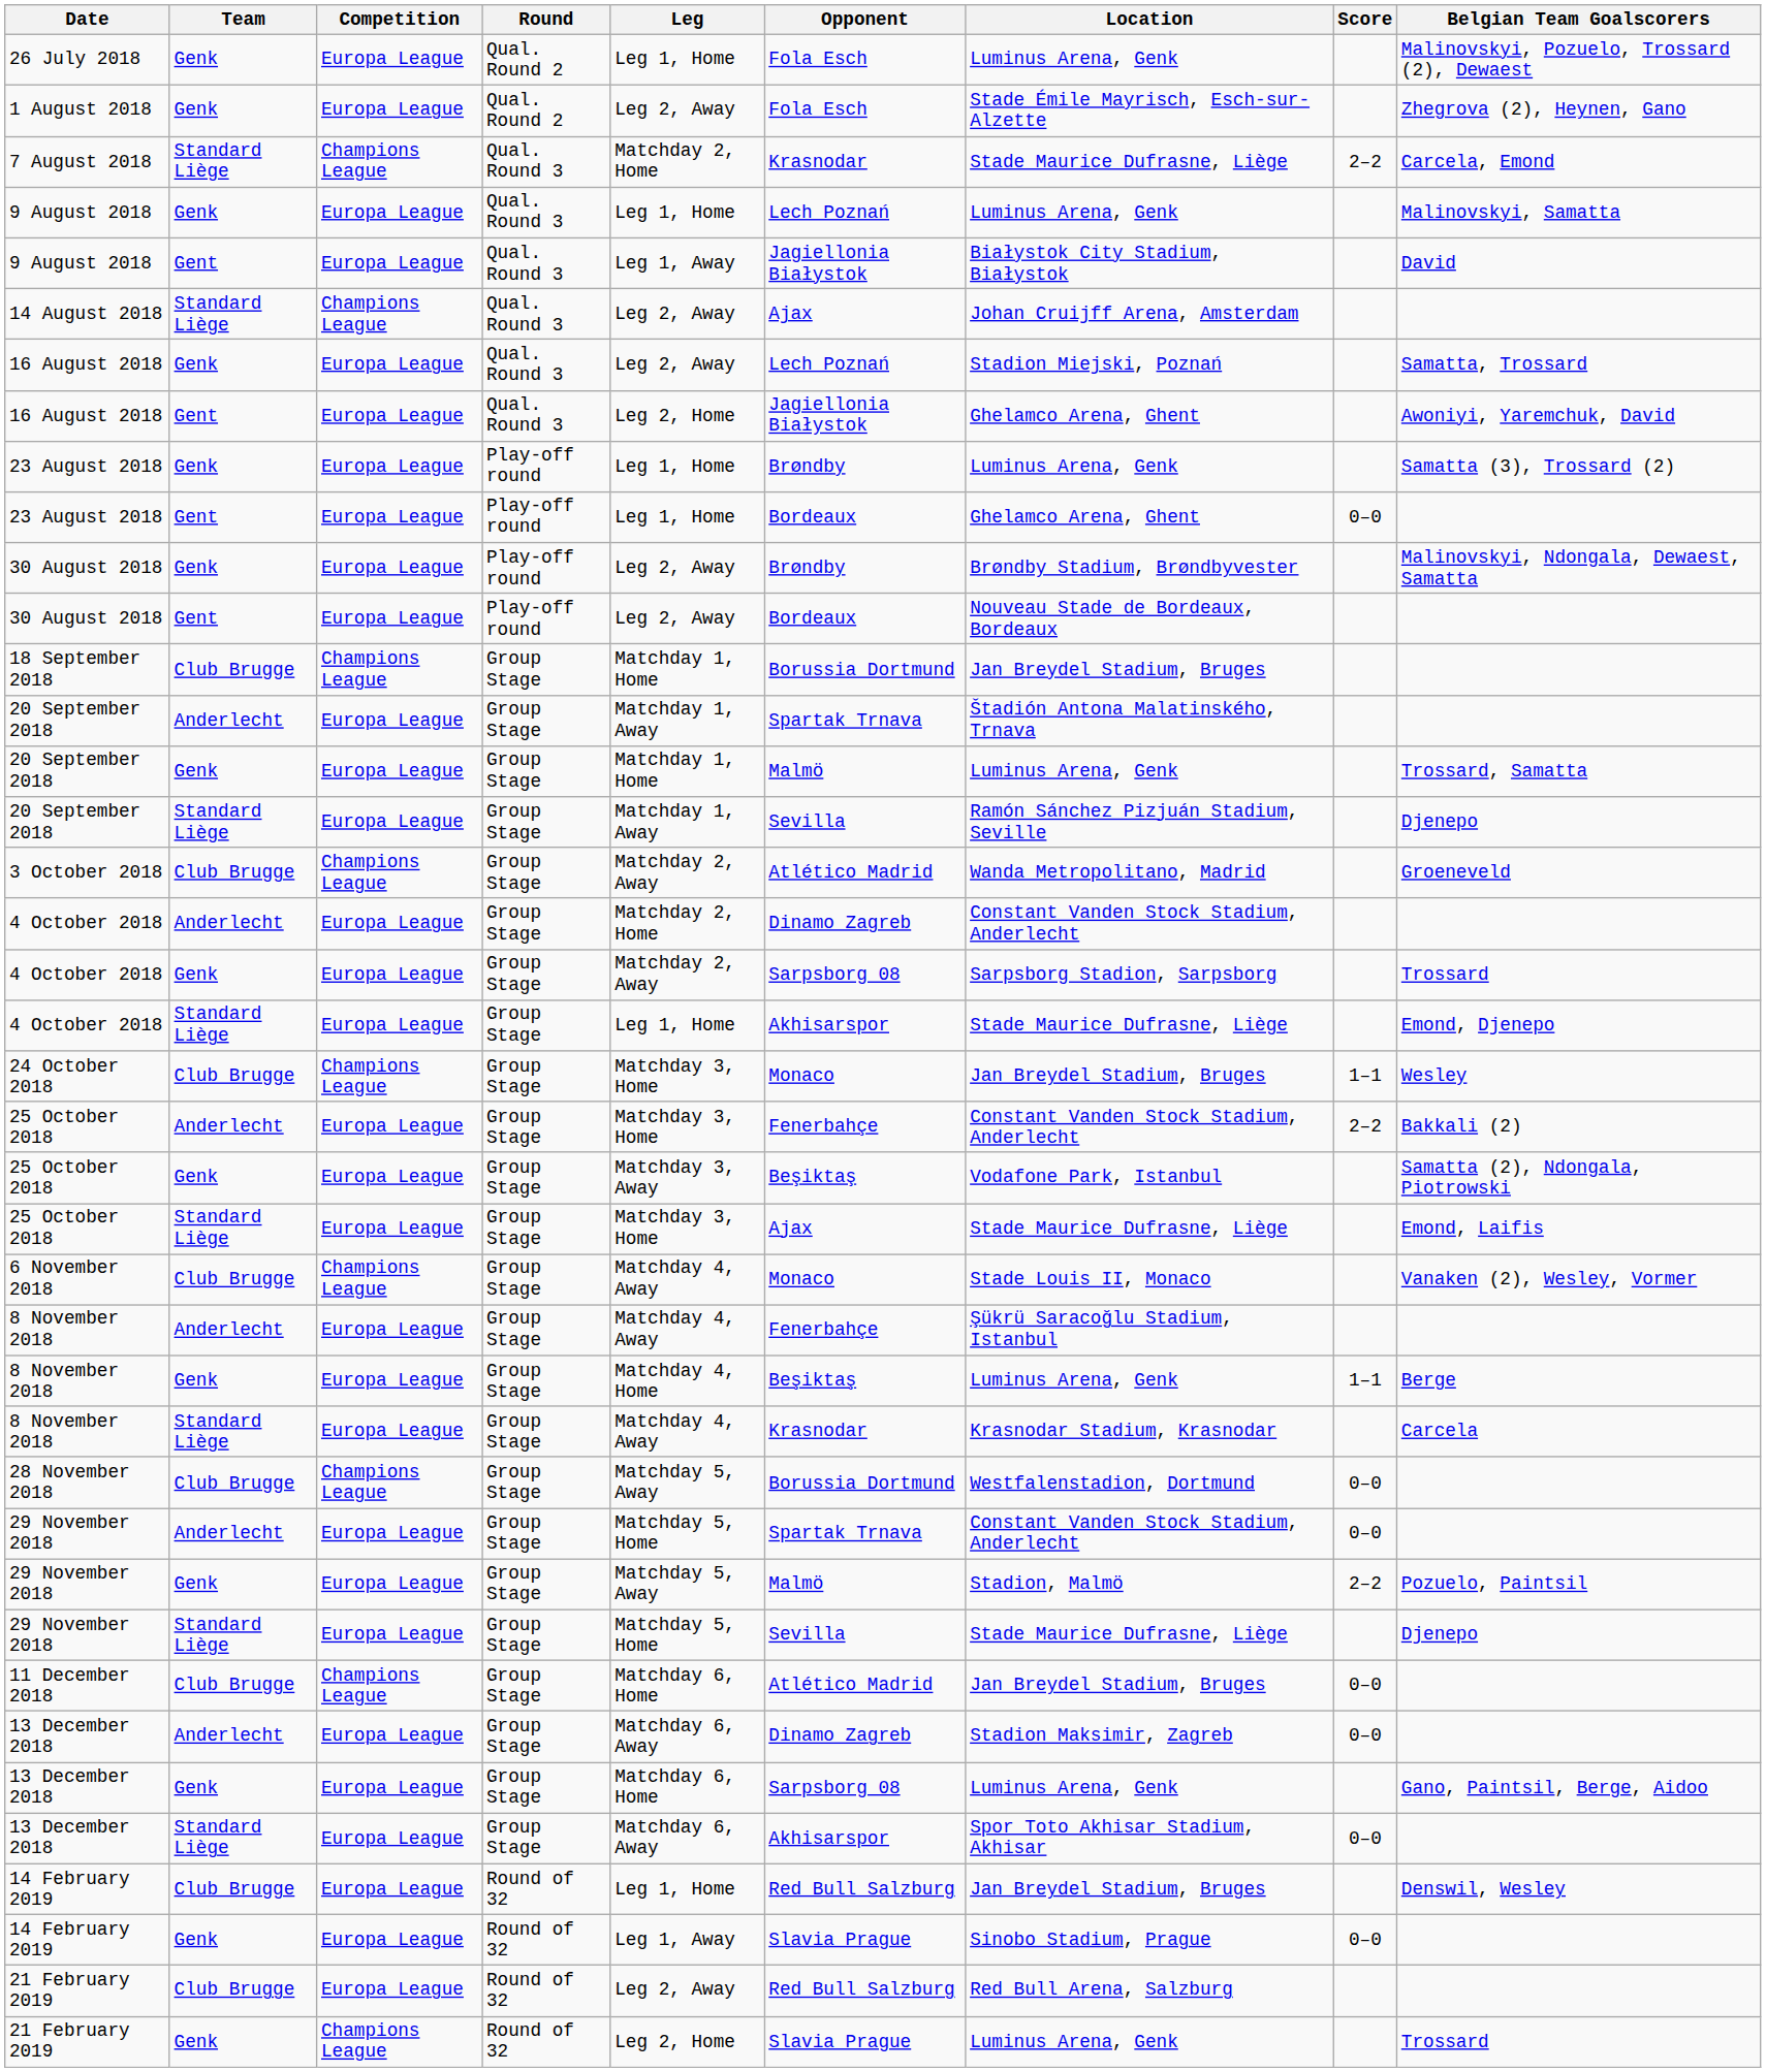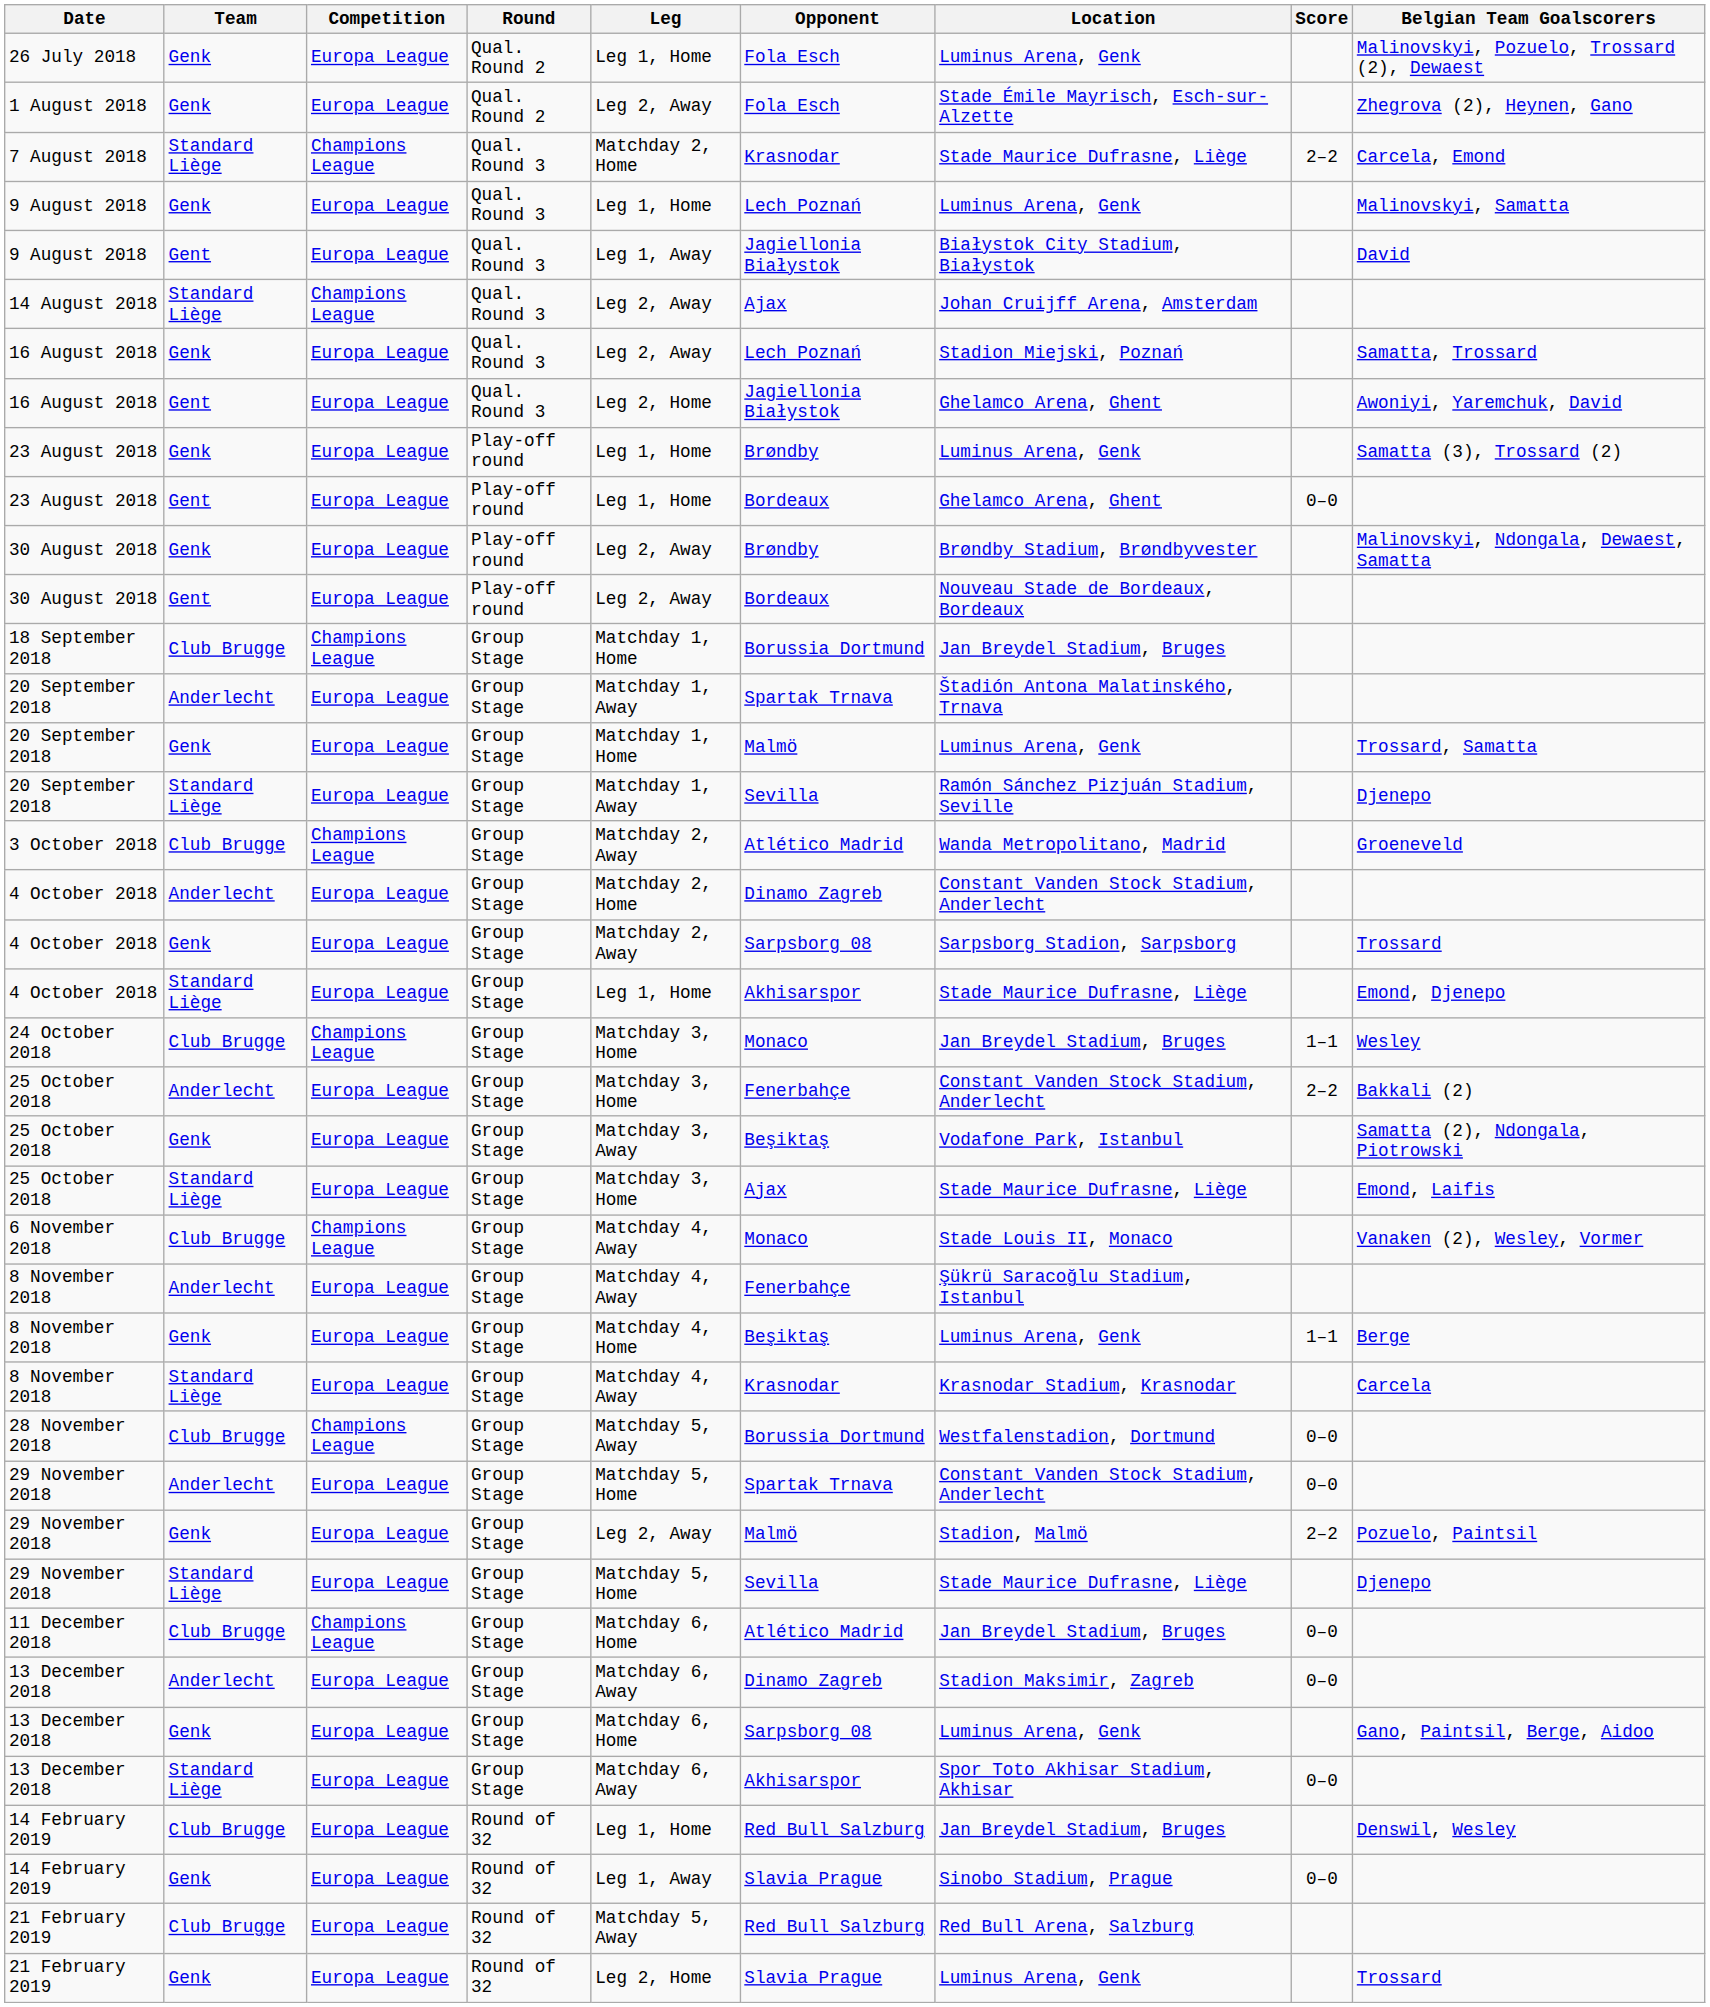29 November 2018 / Genk | Leg: Matchday 5, Away -> Leg 2, Away
21 February 2019 / Club Brugge | Leg: Leg 2, Away -> Matchday 5, Away
21 February 2019 / Genk | Competition: Champions League -> Europa League
